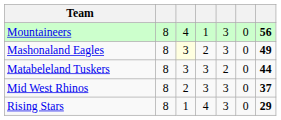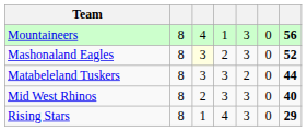Mashonaland Eagles | column 7: 49 -> 52
Mid West Rhinos | column 7: 37 -> 40
